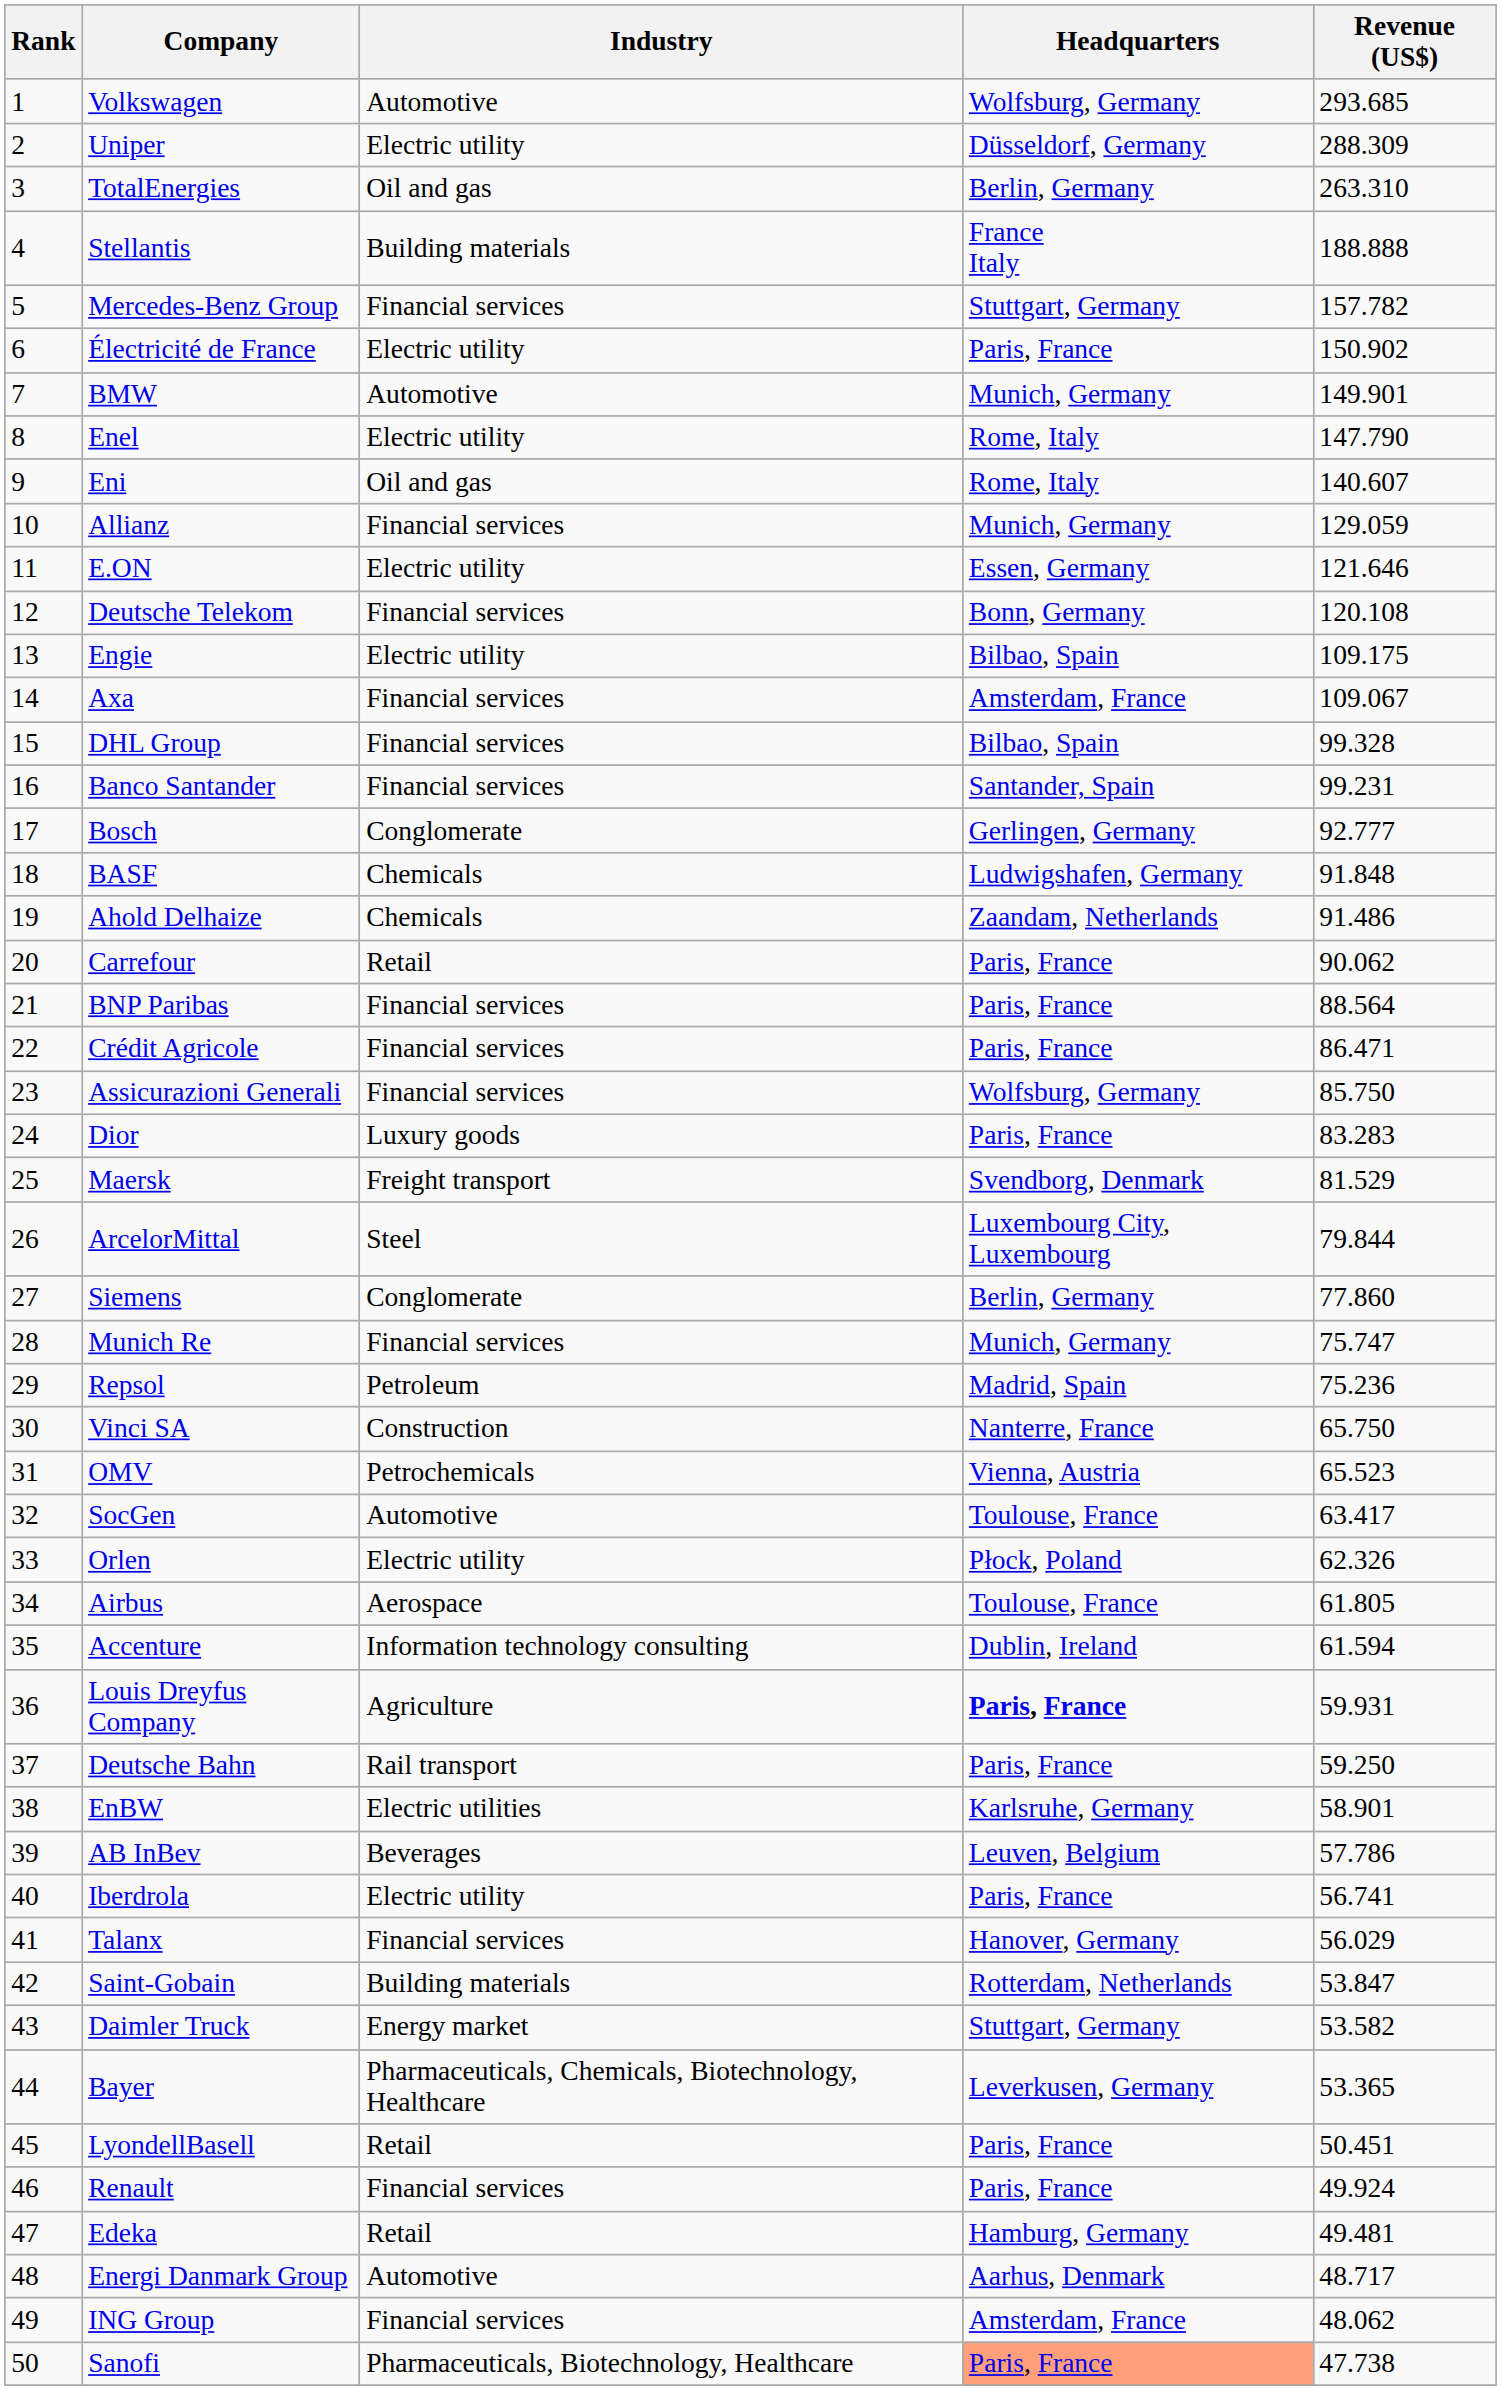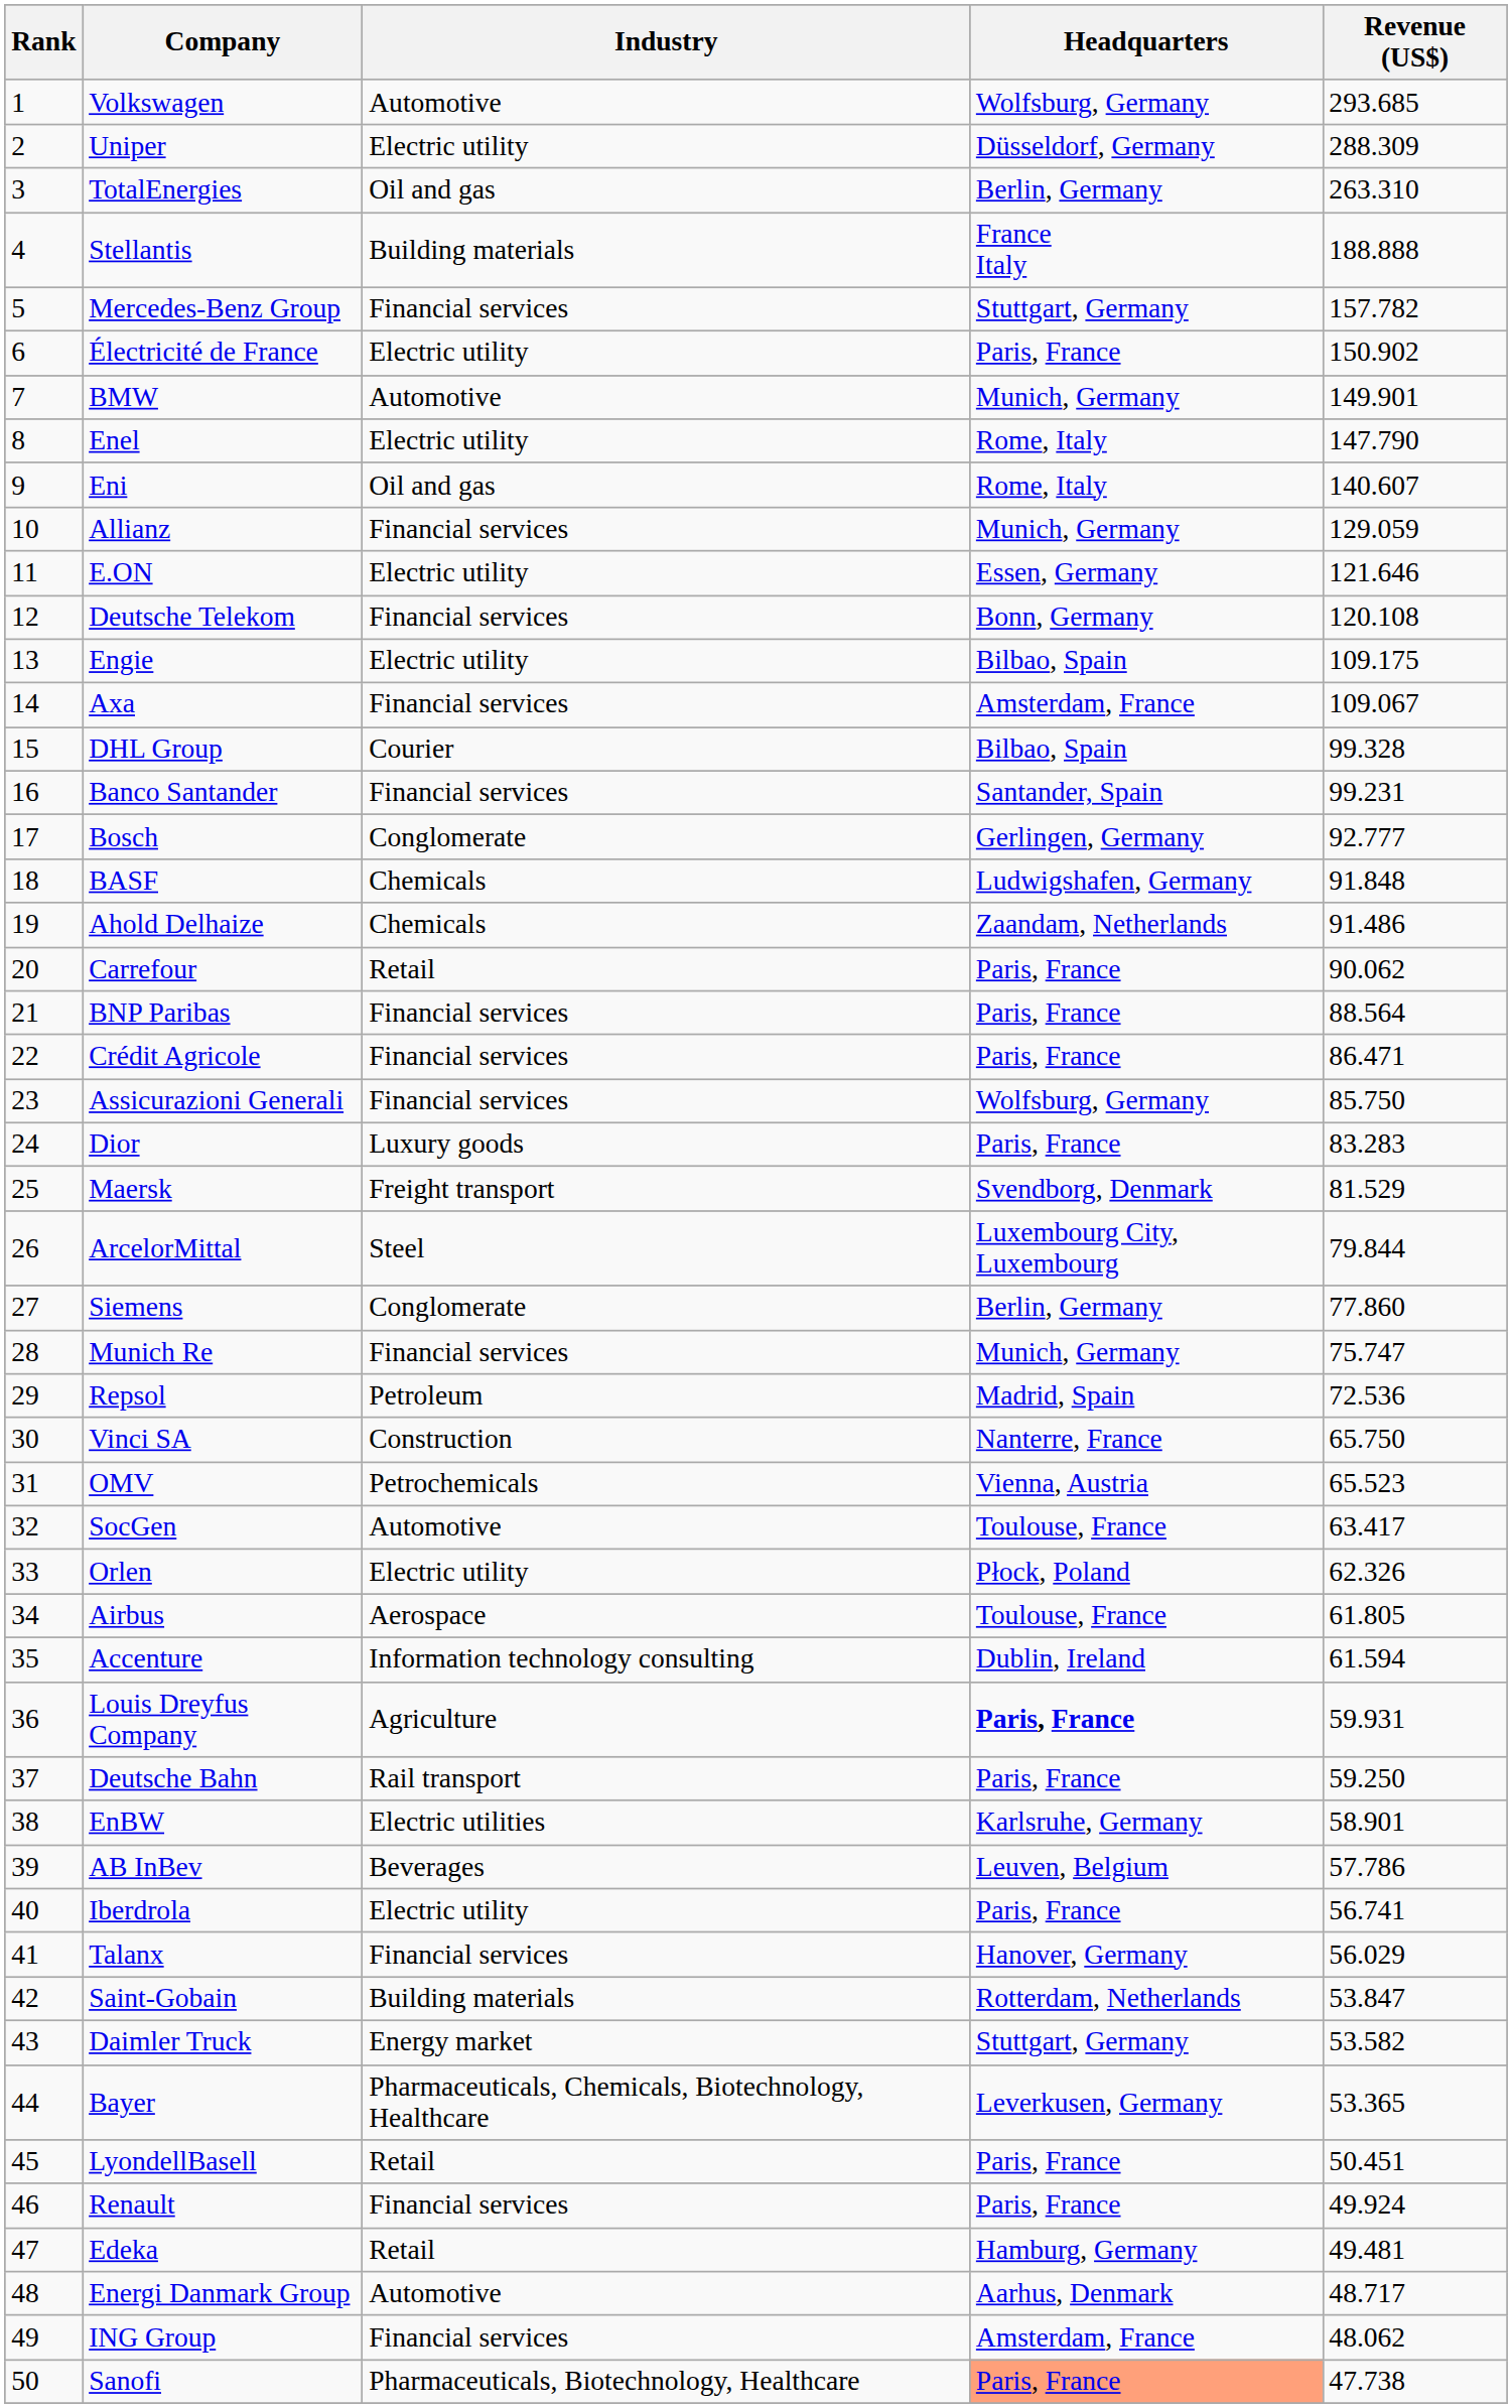DHL Group | Industry: Financial services -> Courier
Repsol | Revenue (US$): 75.236 -> 72.536
